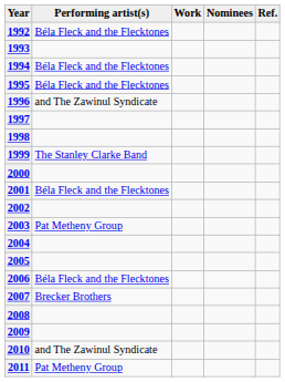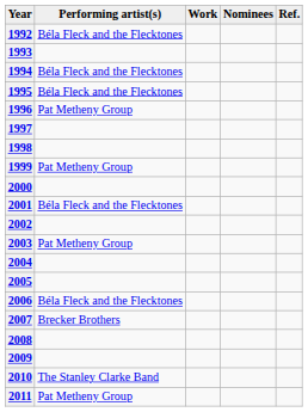1996 | Performing artist(s): and The Zawinul Syndicate -> Pat Metheny Group
1999 | Performing artist(s): The Stanley Clarke Band -> Pat Metheny Group
2010 | Performing artist(s): and The Zawinul Syndicate -> The Stanley Clarke Band
